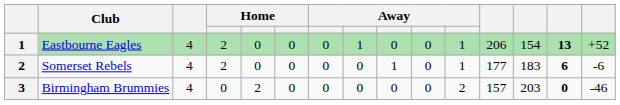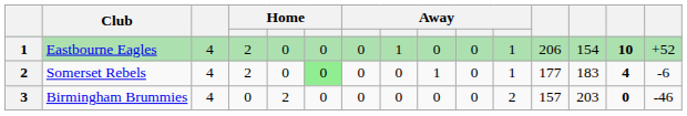Eastbourne Eagles | column 14: 13 -> 10
Somerset Rebels | column 6: no background -> lightgreen background
Somerset Rebels | column 14: 6 -> 4
